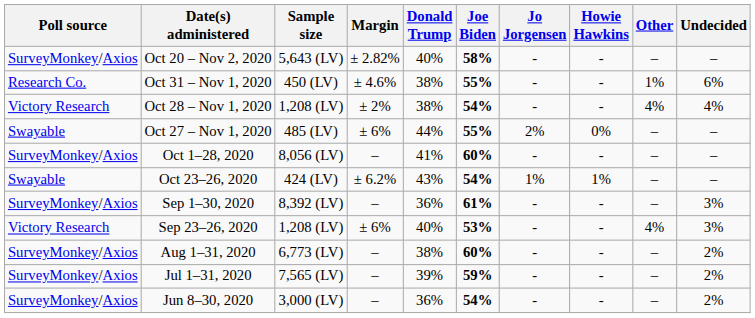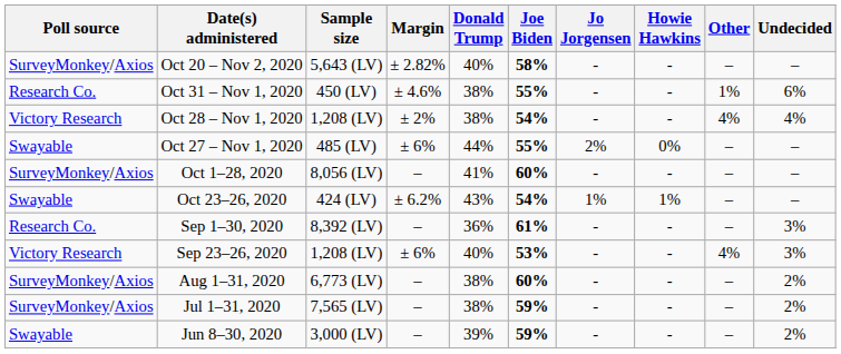Sep 1–30, 2020 | Poll source: SurveyMonkey/Axios -> Research Co.
Jul 1–31, 2020 | Donald Trump: 39% -> 38%
Jun 8–30, 2020 | Poll source: SurveyMonkey/Axios -> Swayable
Jun 8–30, 2020 | Donald Trump: 36% -> 39%
Jun 8–30, 2020 | Joe Biden: 54% -> 59%
